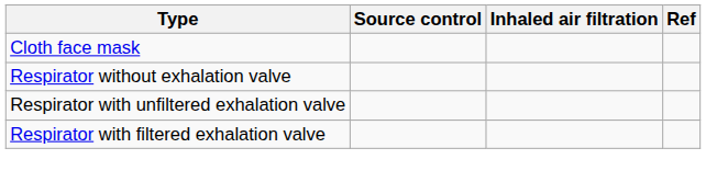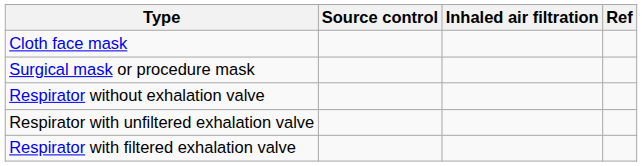+ row: Surgical mask or procedure mask
